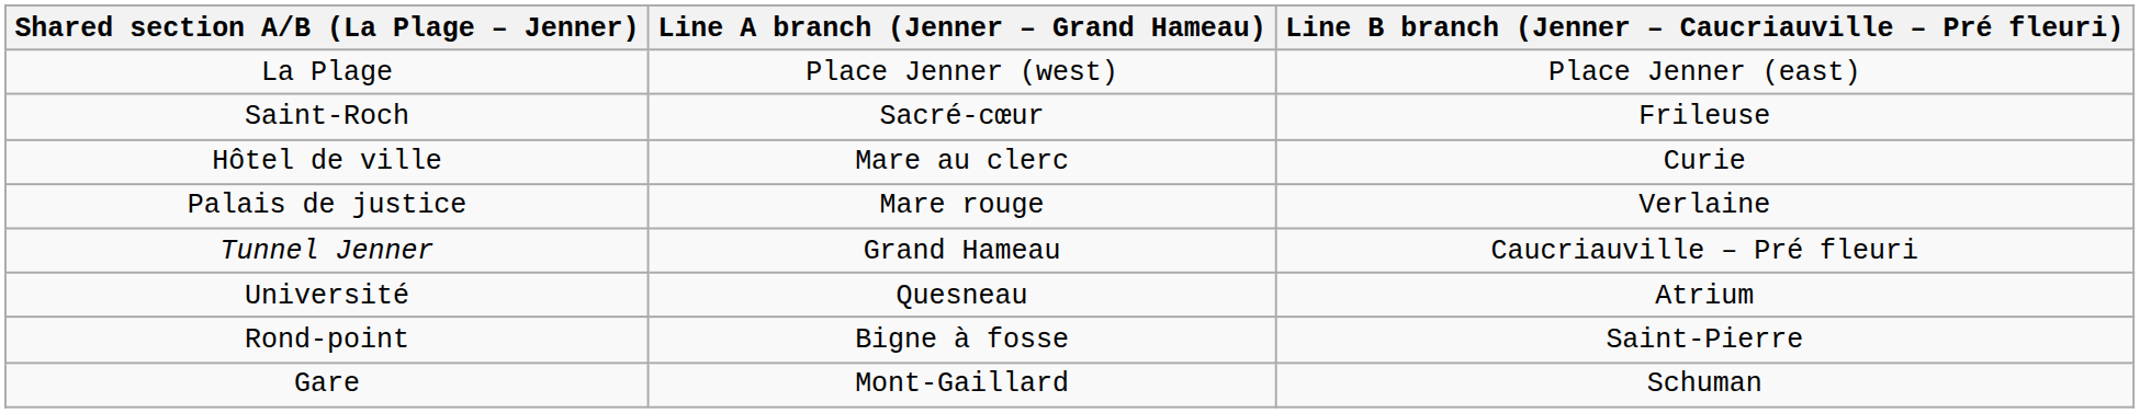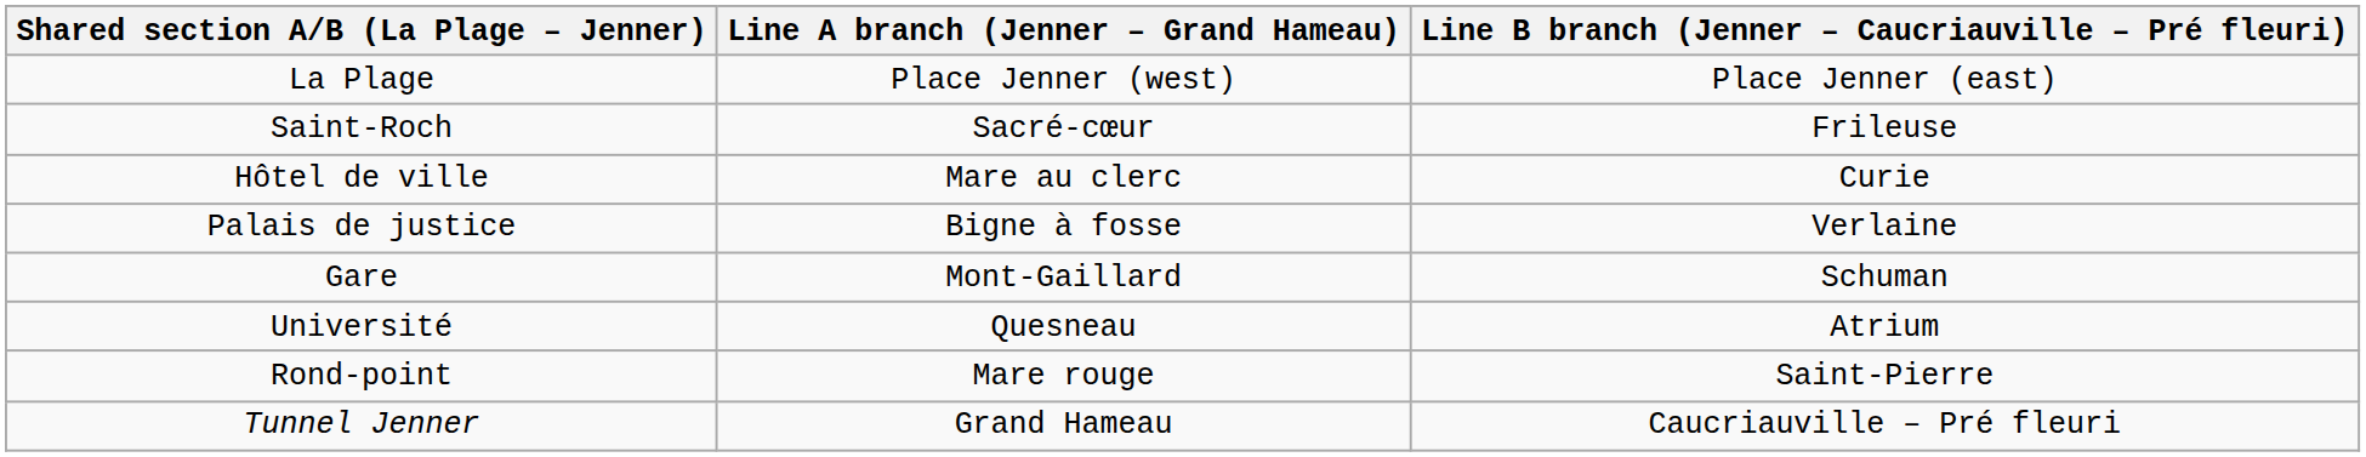Palais de justice | Line A branch (Jenner – Grand Hameau): Mare rouge -> Bigne à fosse
rows swapped: Gare <-> Tunnel Jenner
Rond-point | Line A branch (Jenner – Grand Hameau): Bigne à fosse -> Mare rouge
